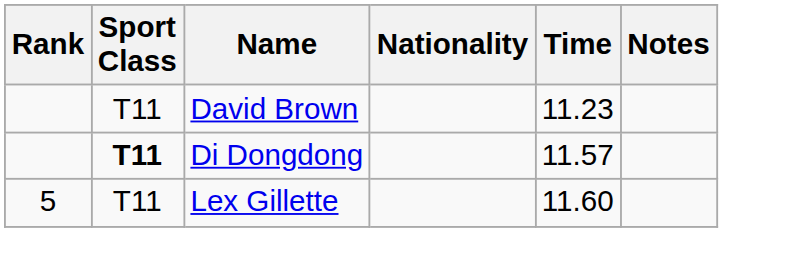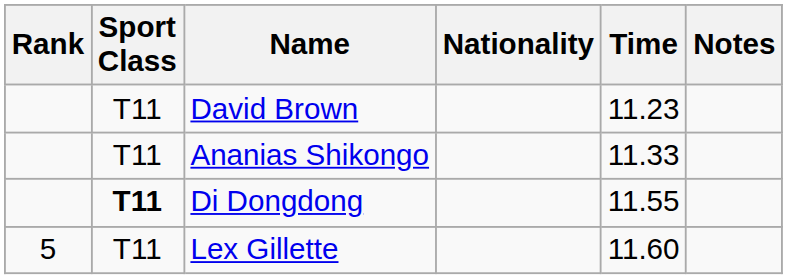+ row: T11 | Ananias Shikongo | 11.33
Di Dongdong | Time: 11.57 -> 11.55
